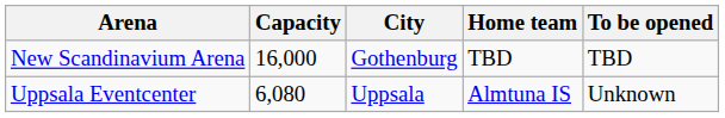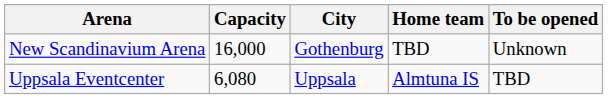New Scandinavium Arena | To be opened: TBD -> Unknown
Uppsala Eventcenter | To be opened: Unknown -> TBD
